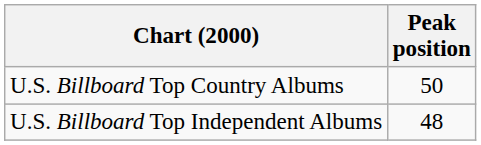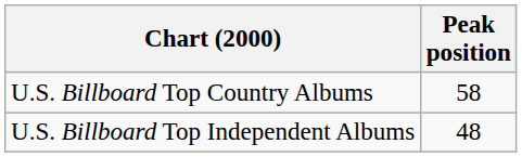U.S. Billboard Top Country Albums | Peak position: 50 -> 58
